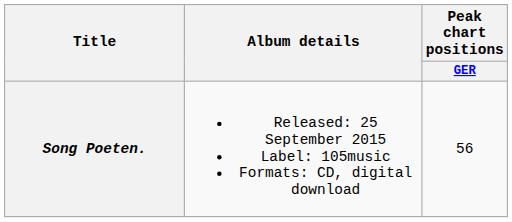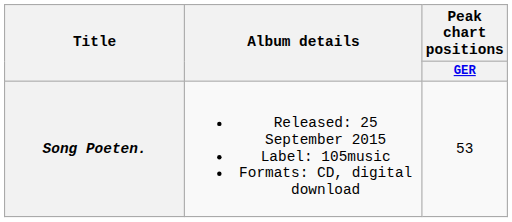Song Poeten. | Peak chart positions / GER: 56 -> 53
